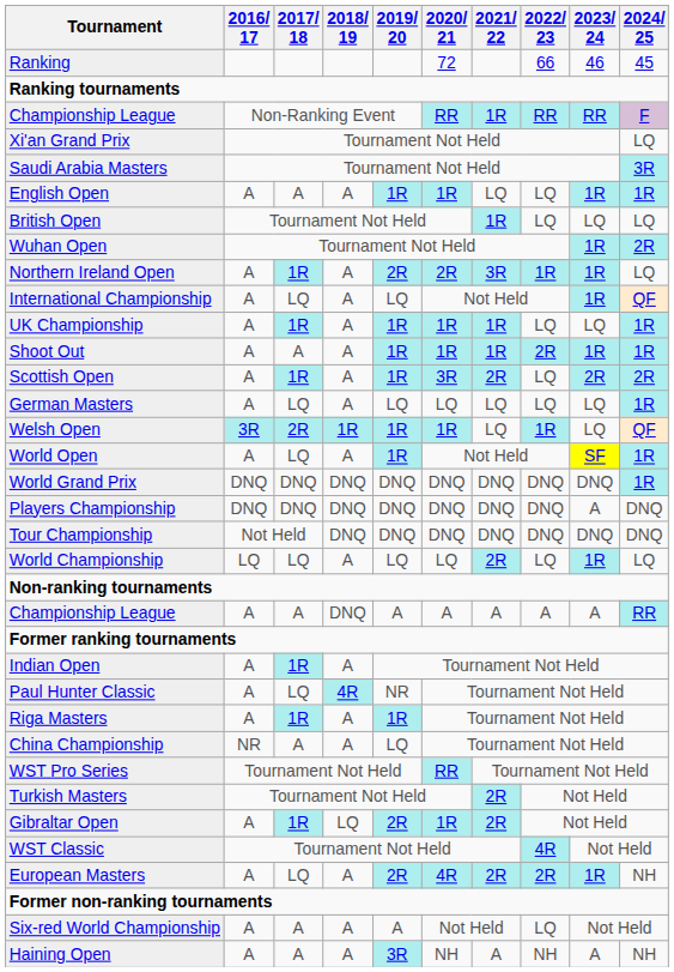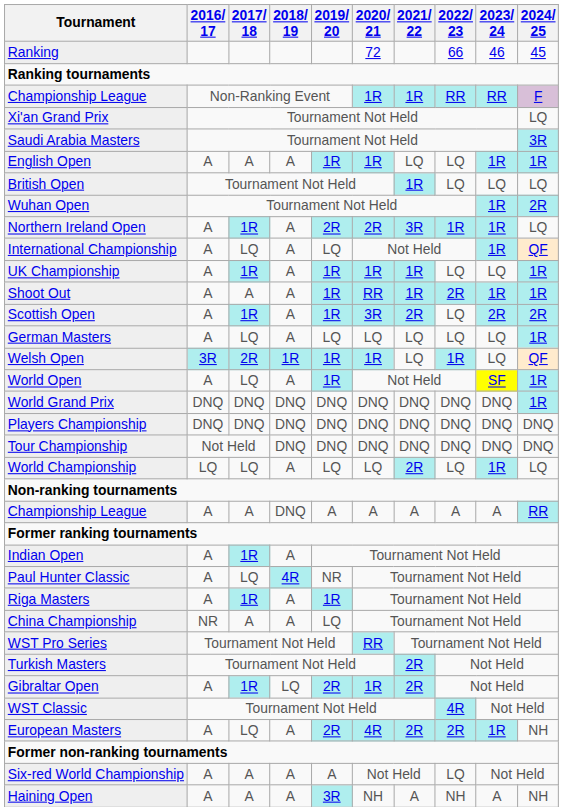Championship League / Non-Ranking Event | 2020/ 21: RR -> 1R
Shoot Out | 2020/ 21: 1R -> RR
Players Championship | 2023/ 24: A -> DNQ
